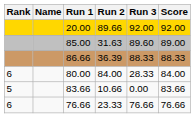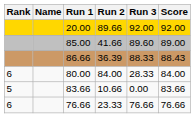85.00 | Run 2: 31.63 -> 41.66
86.66 | Score: 88.33 -> 88.43
